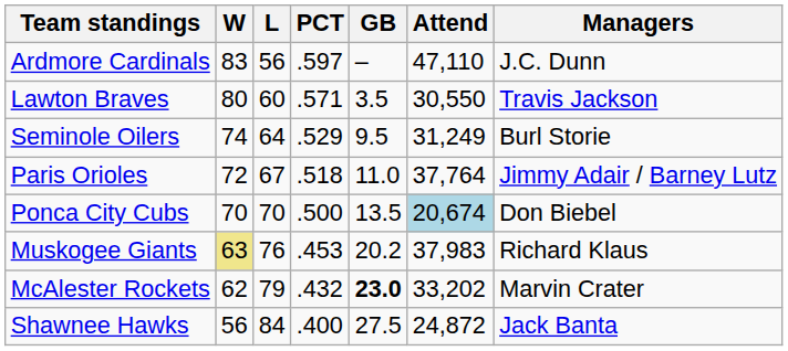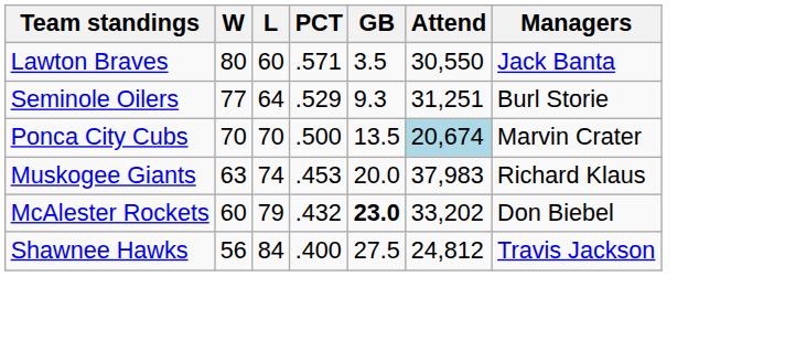- row: Ardmore Cardinals | 83 | 56 | .597 | – | 47,110 | J.C. Dunn
Lawton Braves | Managers: Travis Jackson -> Jack Banta
Seminole Oilers | W: 74 -> 77
Seminole Oilers | GB: 9.5 -> 9.3
Seminole Oilers | Attend: 31,249 -> 31,251
- row: Paris Orioles | 72 | 67 | .518 | 11.0 | 37,764 | Jimmy Adair / Barney Lutz
Ponca City Cubs | Managers: Don Biebel -> Marvin Crater
Muskogee Giants | W: khaki background -> no background
Muskogee Giants | L: 76 -> 74
Muskogee Giants | GB: 20.2 -> 20.0
McAlester Rockets | W: 62 -> 60
McAlester Rockets | Managers: Marvin Crater -> Don Biebel
Shawnee Hawks | Attend: 24,872 -> 24,812
Shawnee Hawks | Managers: Jack Banta -> Travis Jackson
